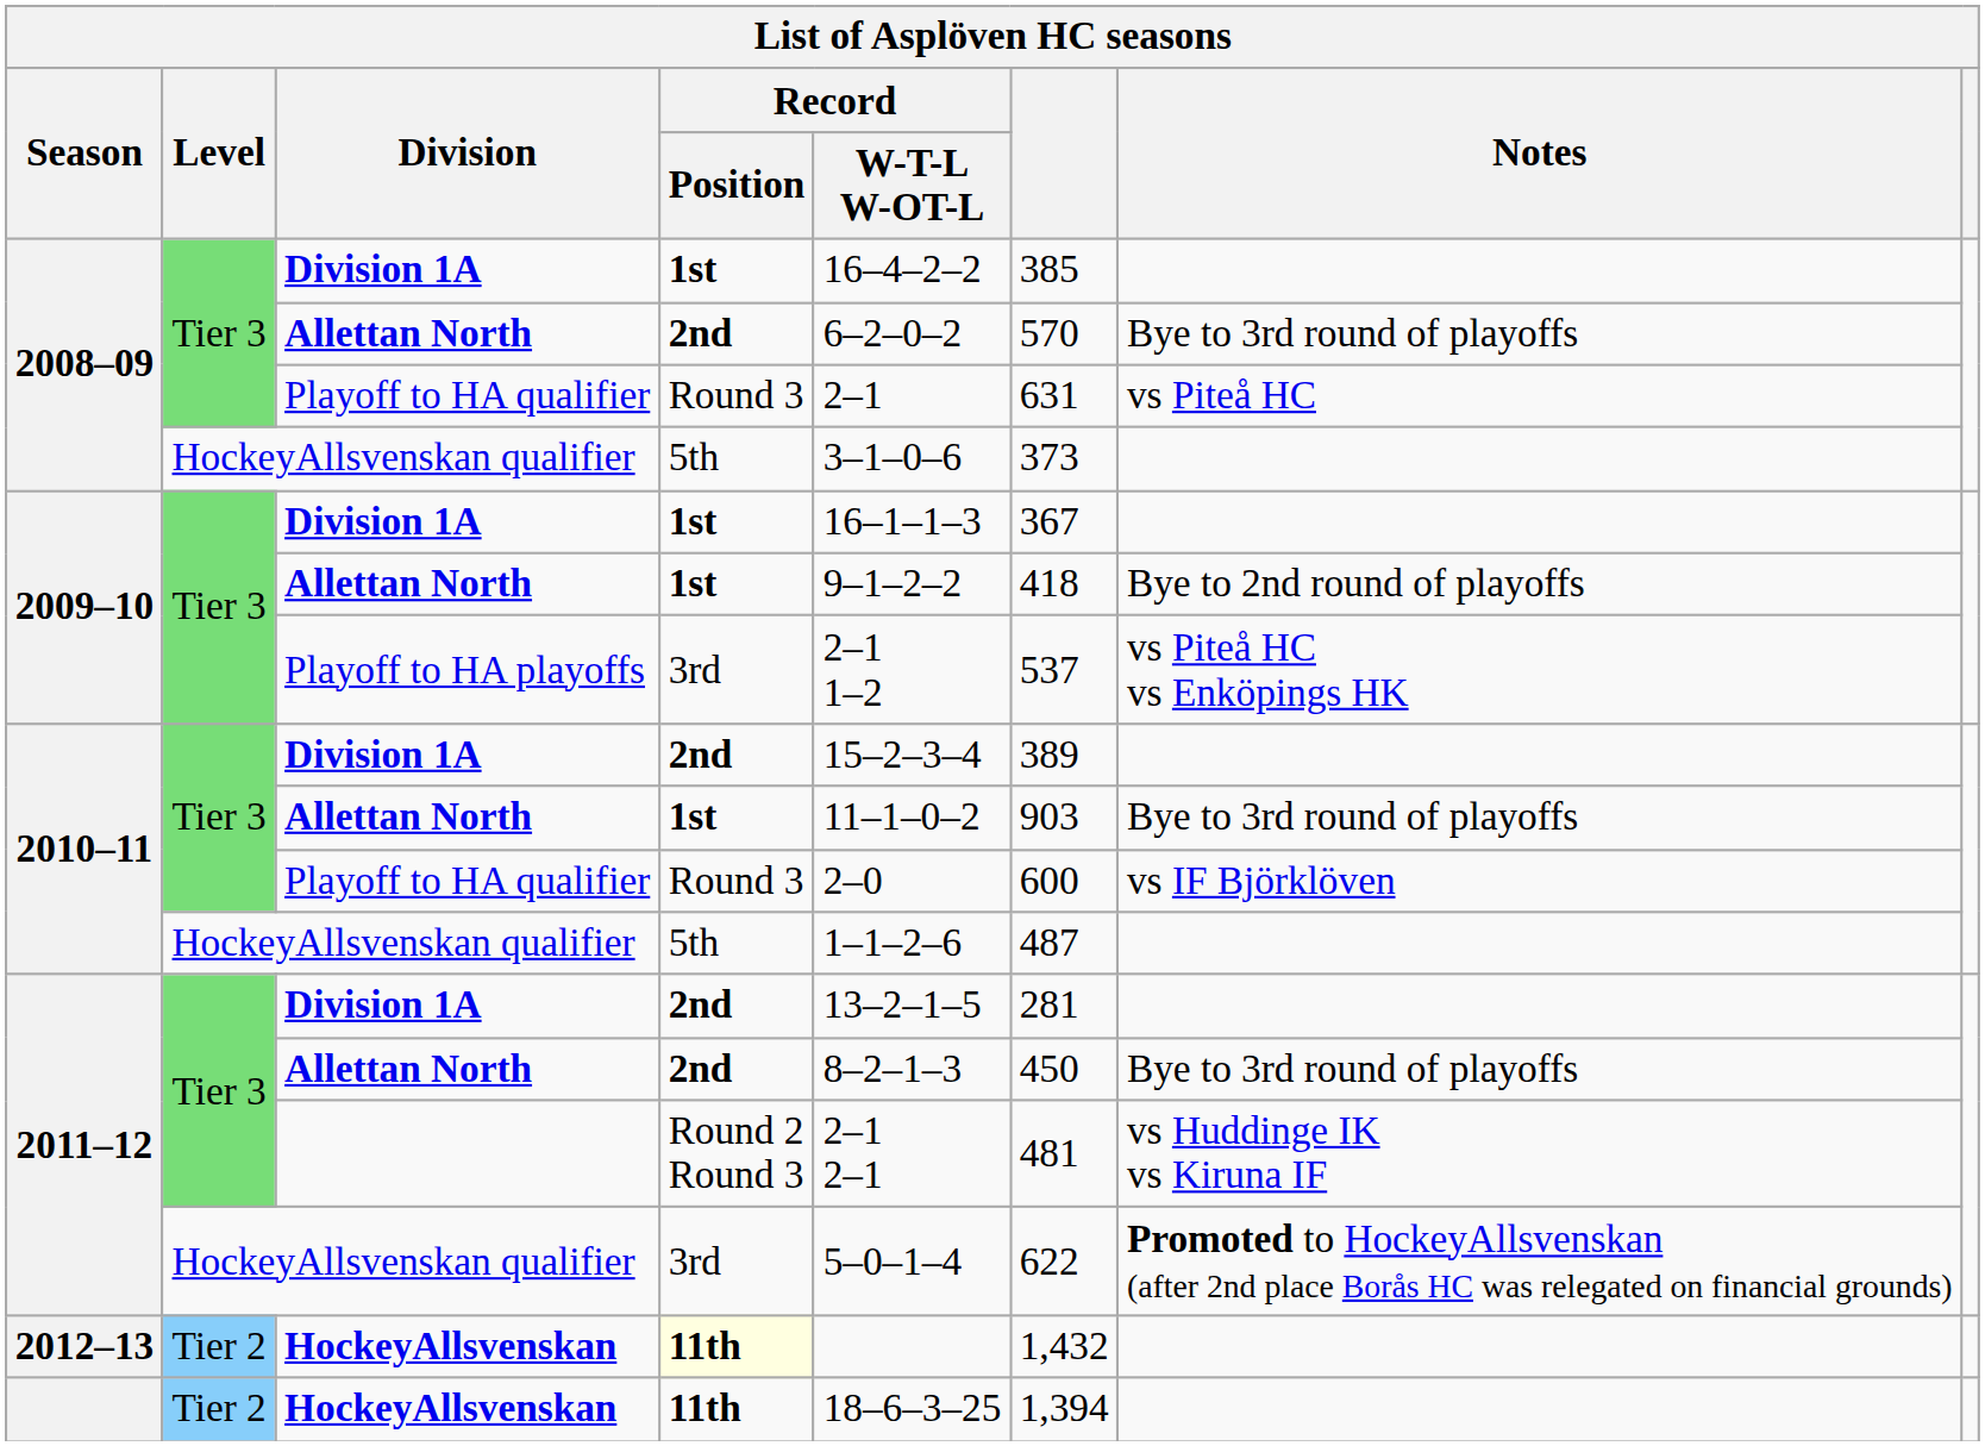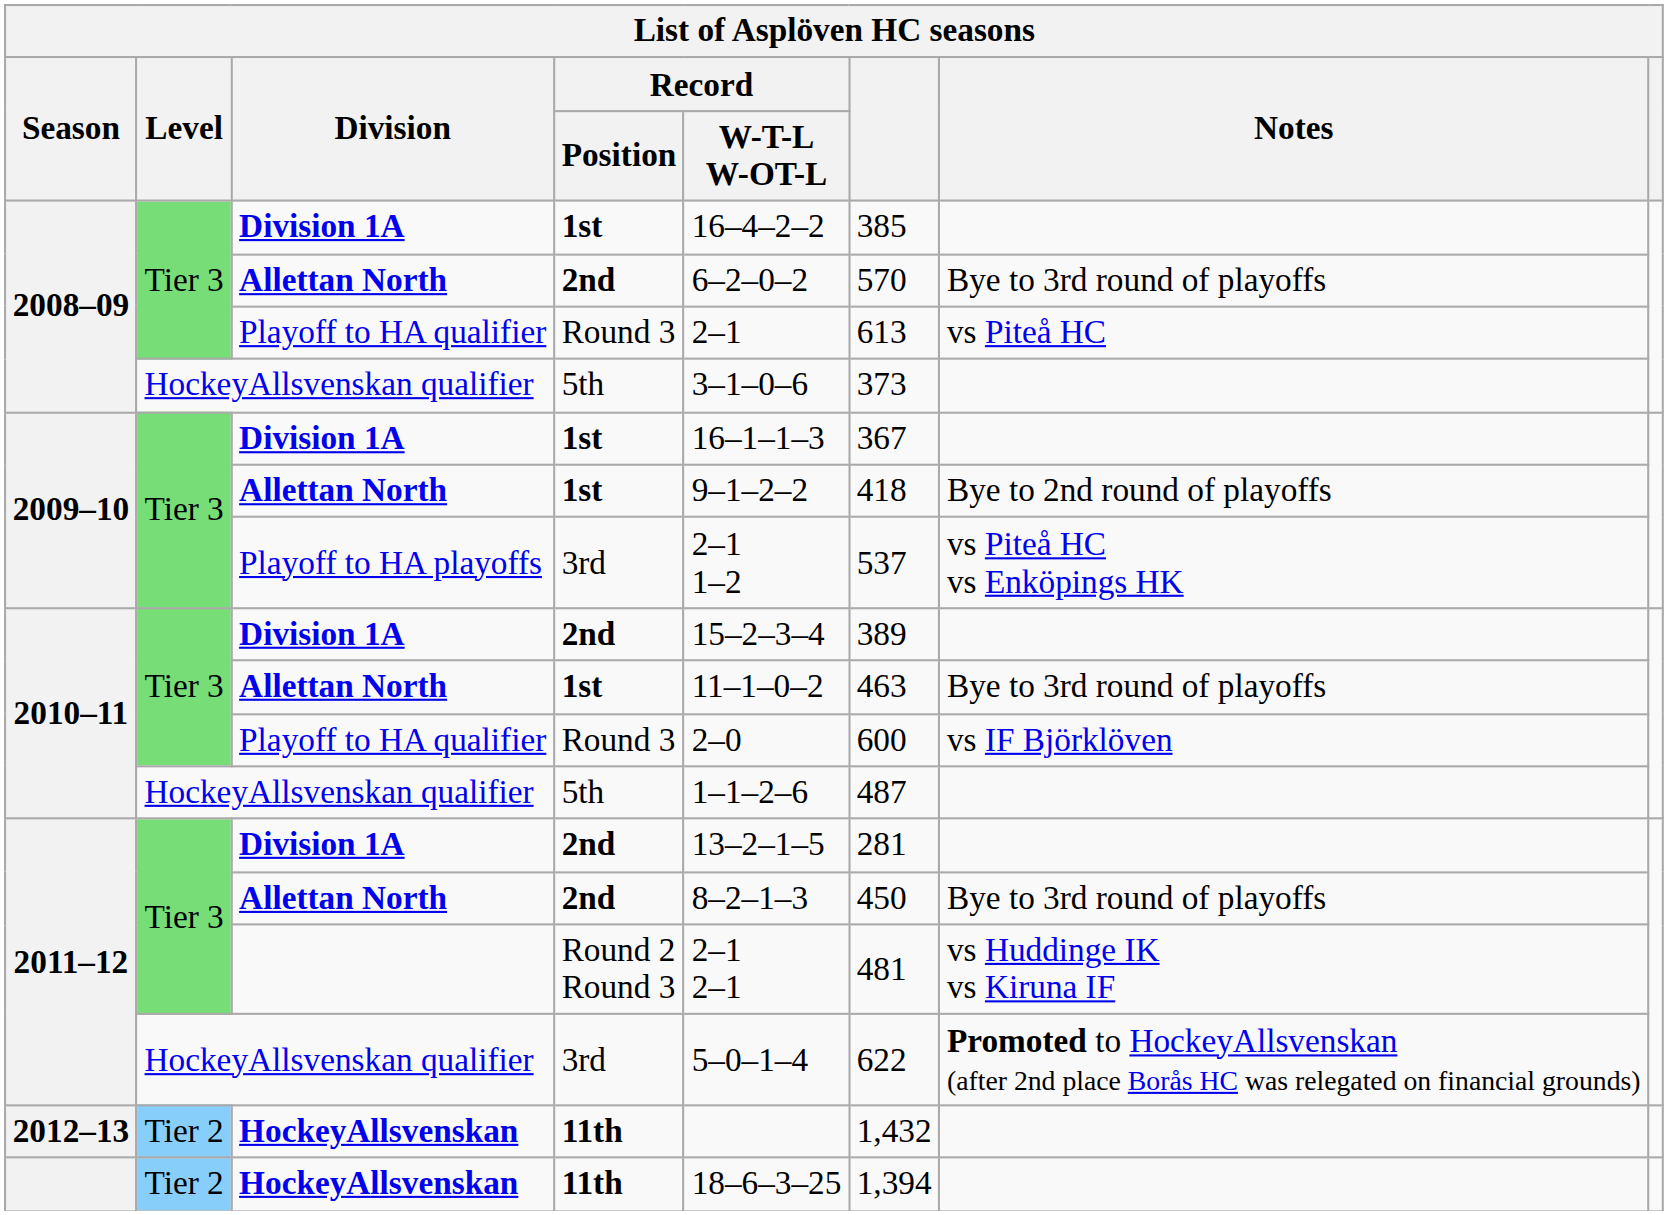2008–09 / Playoff to HA qualifier | column 6: 631 -> 613
2010–11 / Allettan North | column 6: 903 -> 463
2012–13 / HockeyAllsvenskan | Record / Position: lightyellow background -> no background
